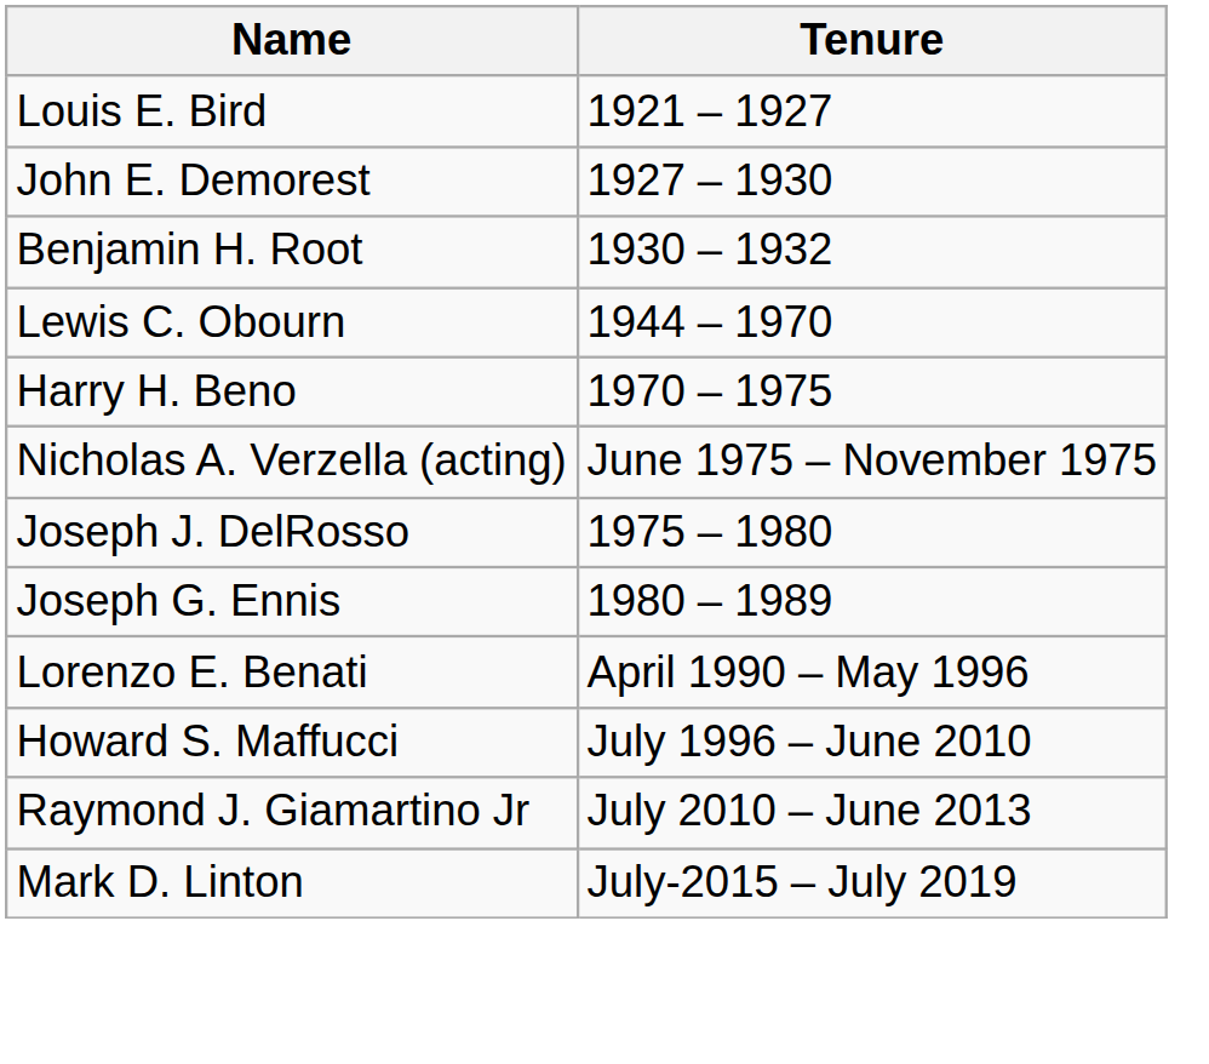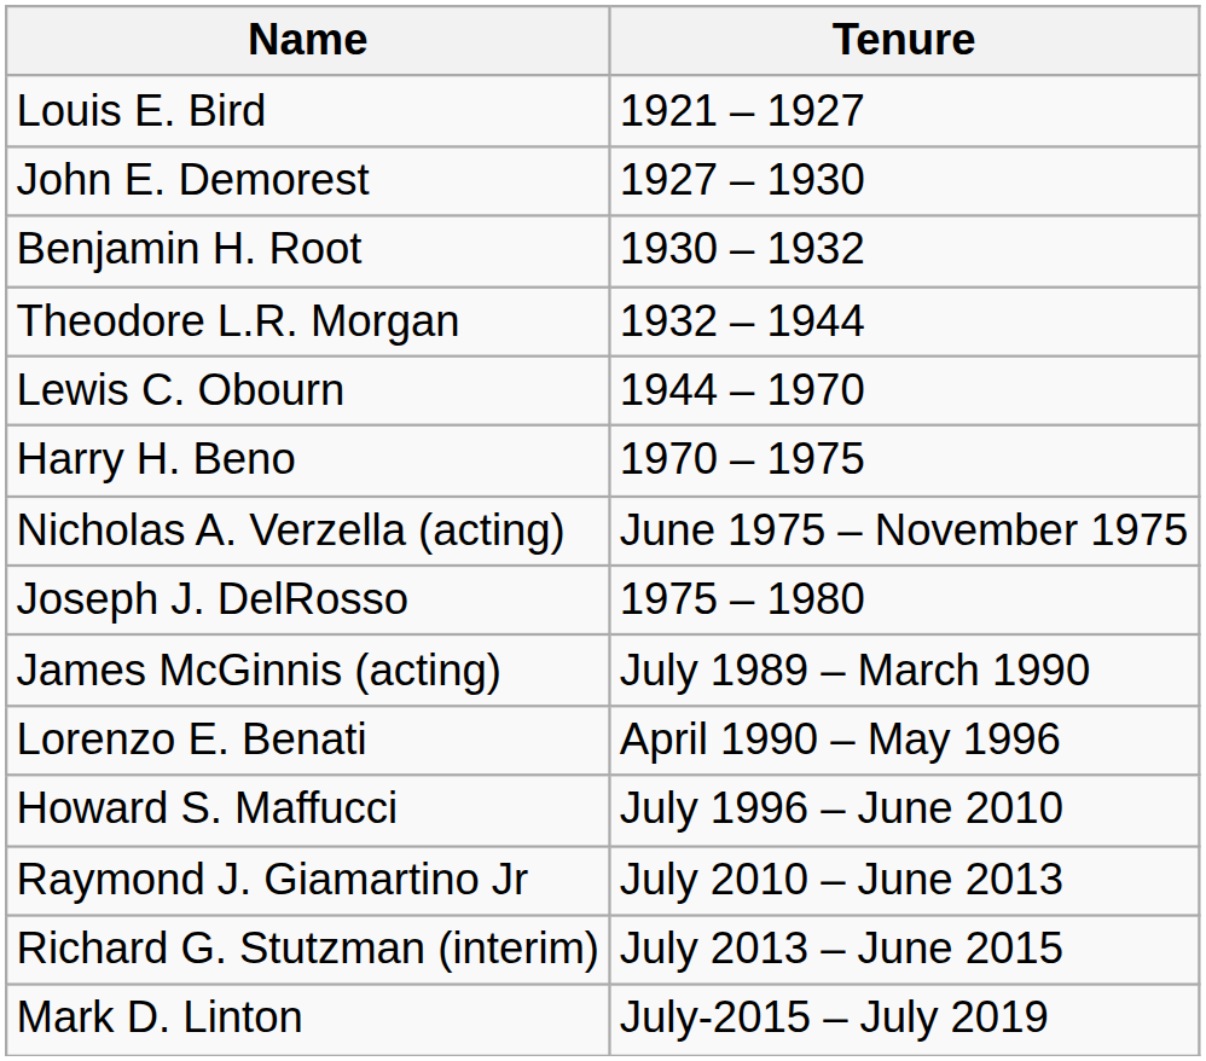+ row: Theodore L.R. Morgan | 1932 – 1944
- row: Joseph G. Ennis | 1980 – 1989
+ row: James McGinnis (acting) | July 1989 – March 1990
+ row: Richard G. Stutzman (interim) | July 2013 – June 2015
